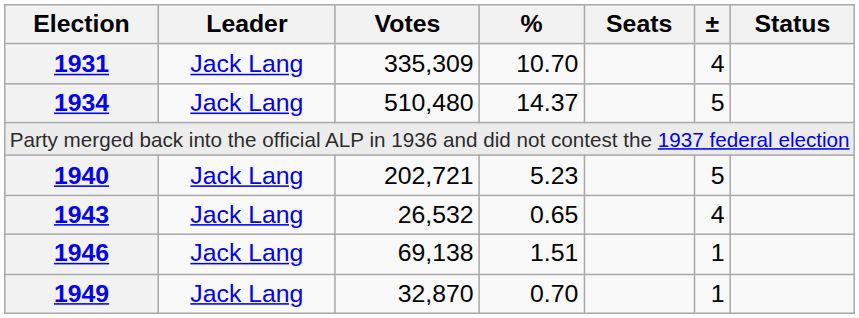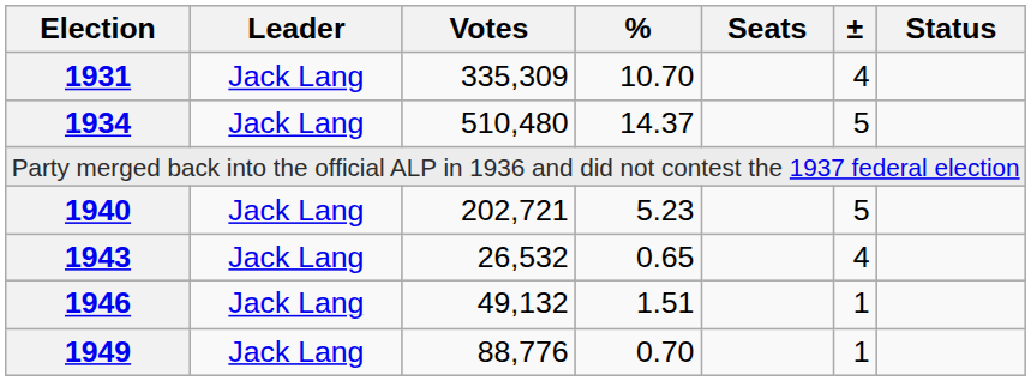1946 | Votes: 69,138 -> 49,132
1949 | Votes: 32,870 -> 88,776
